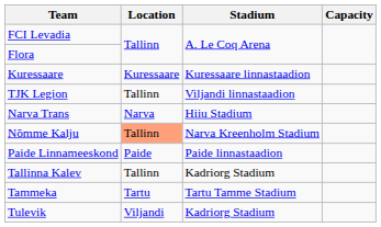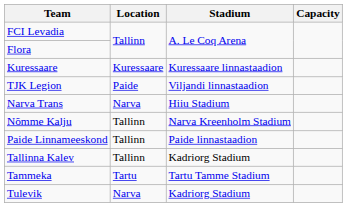TJK Legion | Location: Tallinn -> Paide
Nõmme Kalju | Location: lightsalmon background -> no background
Paide Linnameeskond | Location: Paide -> Tallinn
Tulevik | Location: Viljandi -> Narva
